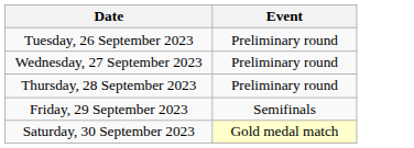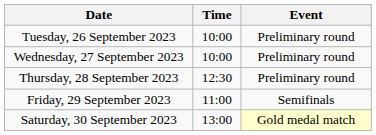+ column: Time | 10:00 | 10:00 | 12:30 | 11:00 | 13:00
